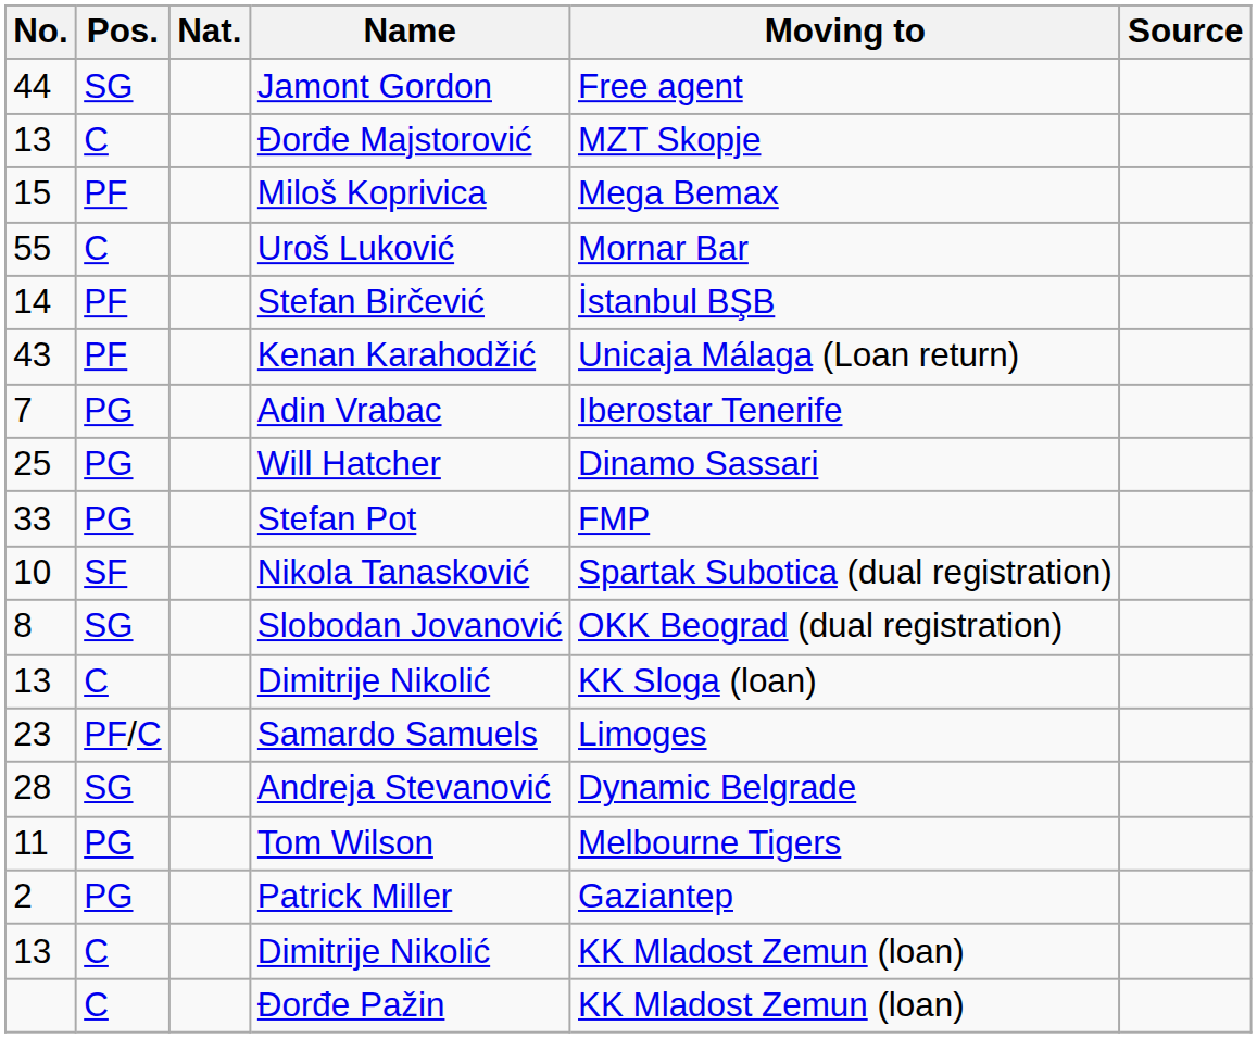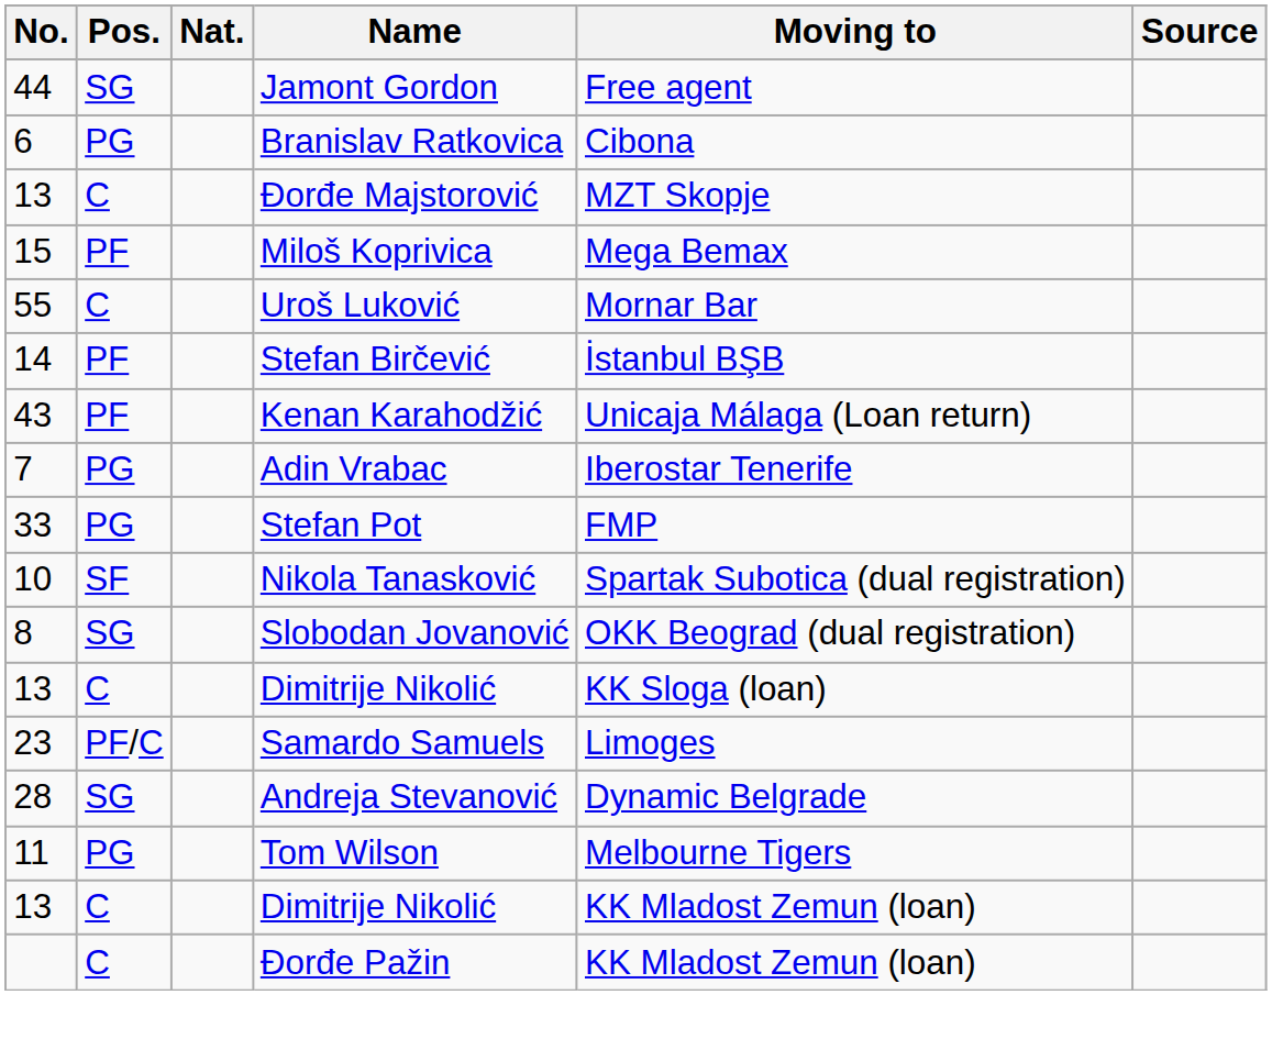+ row: 6 | PG | Branislav Ratkovica | Cibona
- row: 25 | PG | Will Hatcher | Dinamo Sassari
- row: 2 | PG | Patrick Miller | Gaziantep
